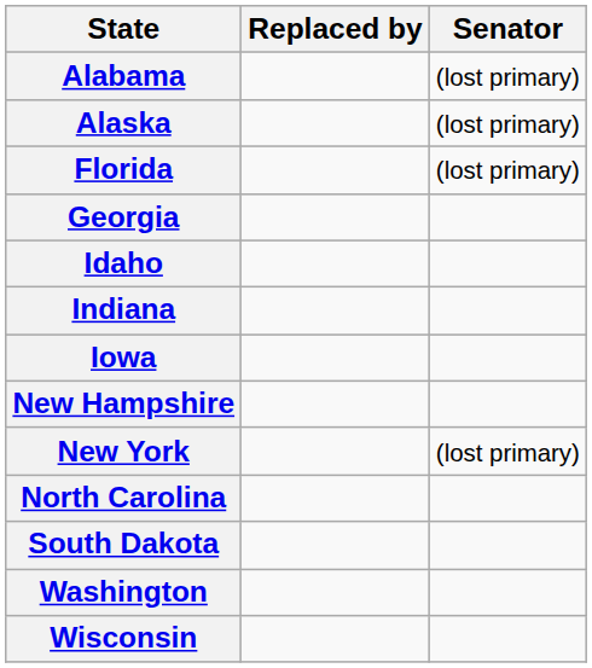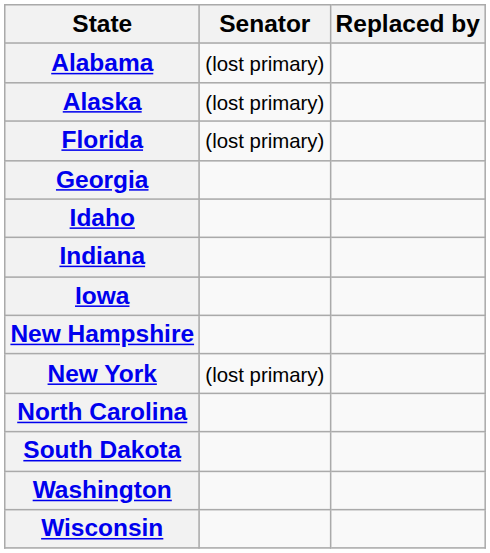columns swapped: Senator <-> Replaced by
